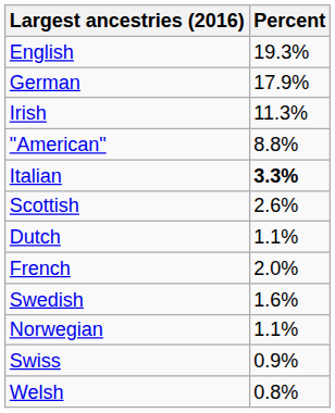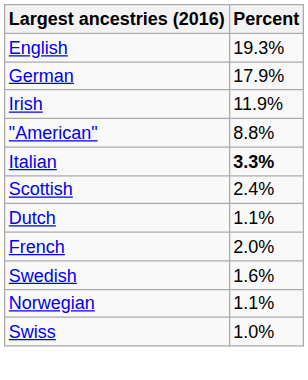Irish | Percent: 11.3% -> 11.9%
Scottish | Percent: 2.6% -> 2.4%
Swiss | Percent: 0.9% -> 1.0%
- row: Welsh | 0.8%
